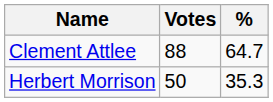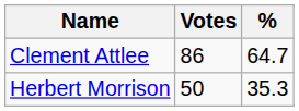Clement Attlee | Votes: 88 -> 86
